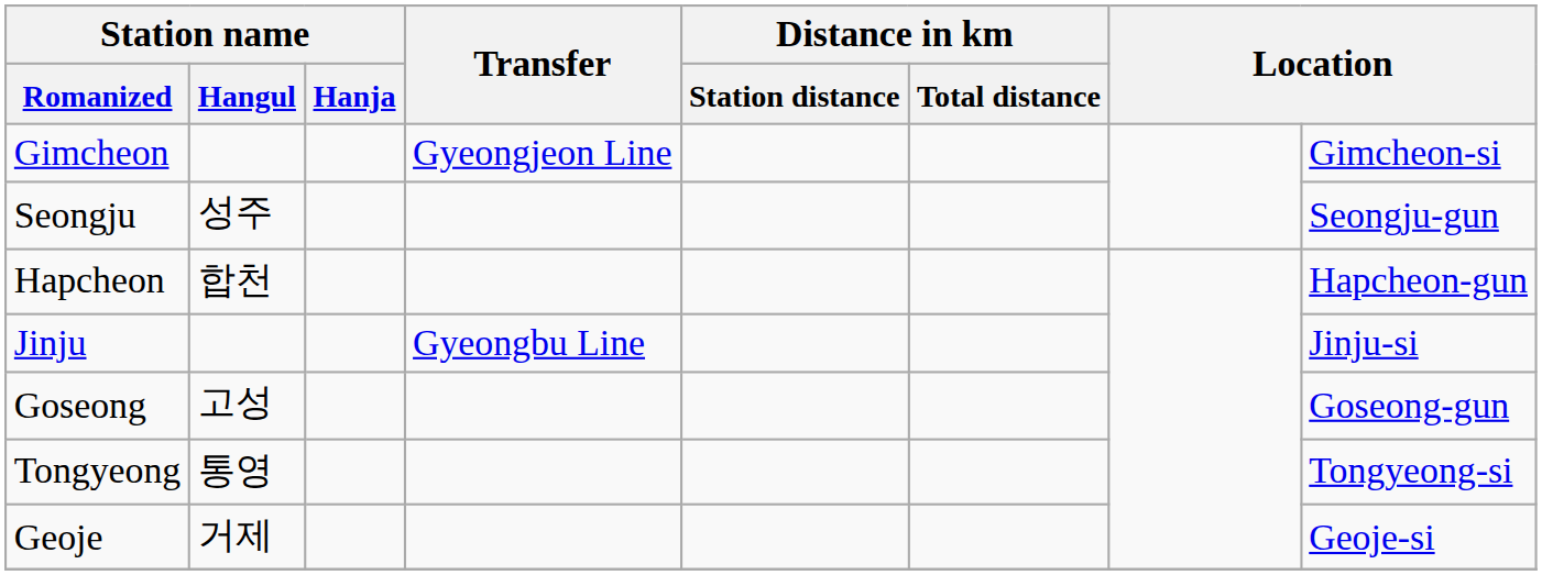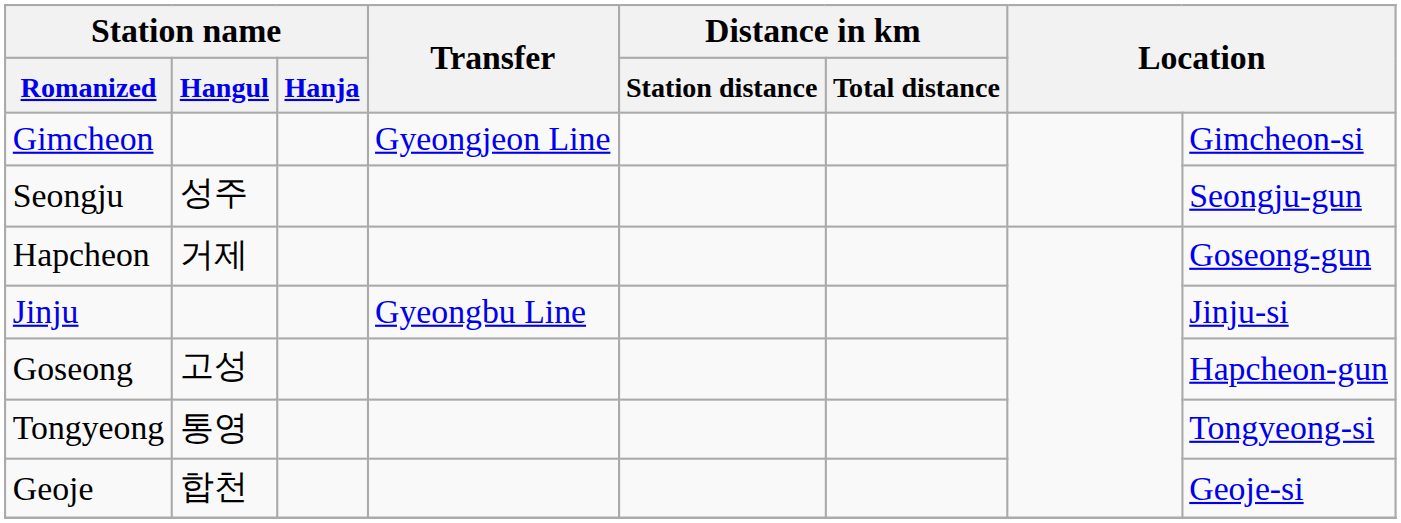Hapcheon | Station name / Hangul: 합천 -> 거제
Hapcheon | column 8: Hapcheon-gun -> Goseong-gun
Goseong | column 8: Goseong-gun -> Hapcheon-gun
Geoje | Station name / Hangul: 거제 -> 합천
